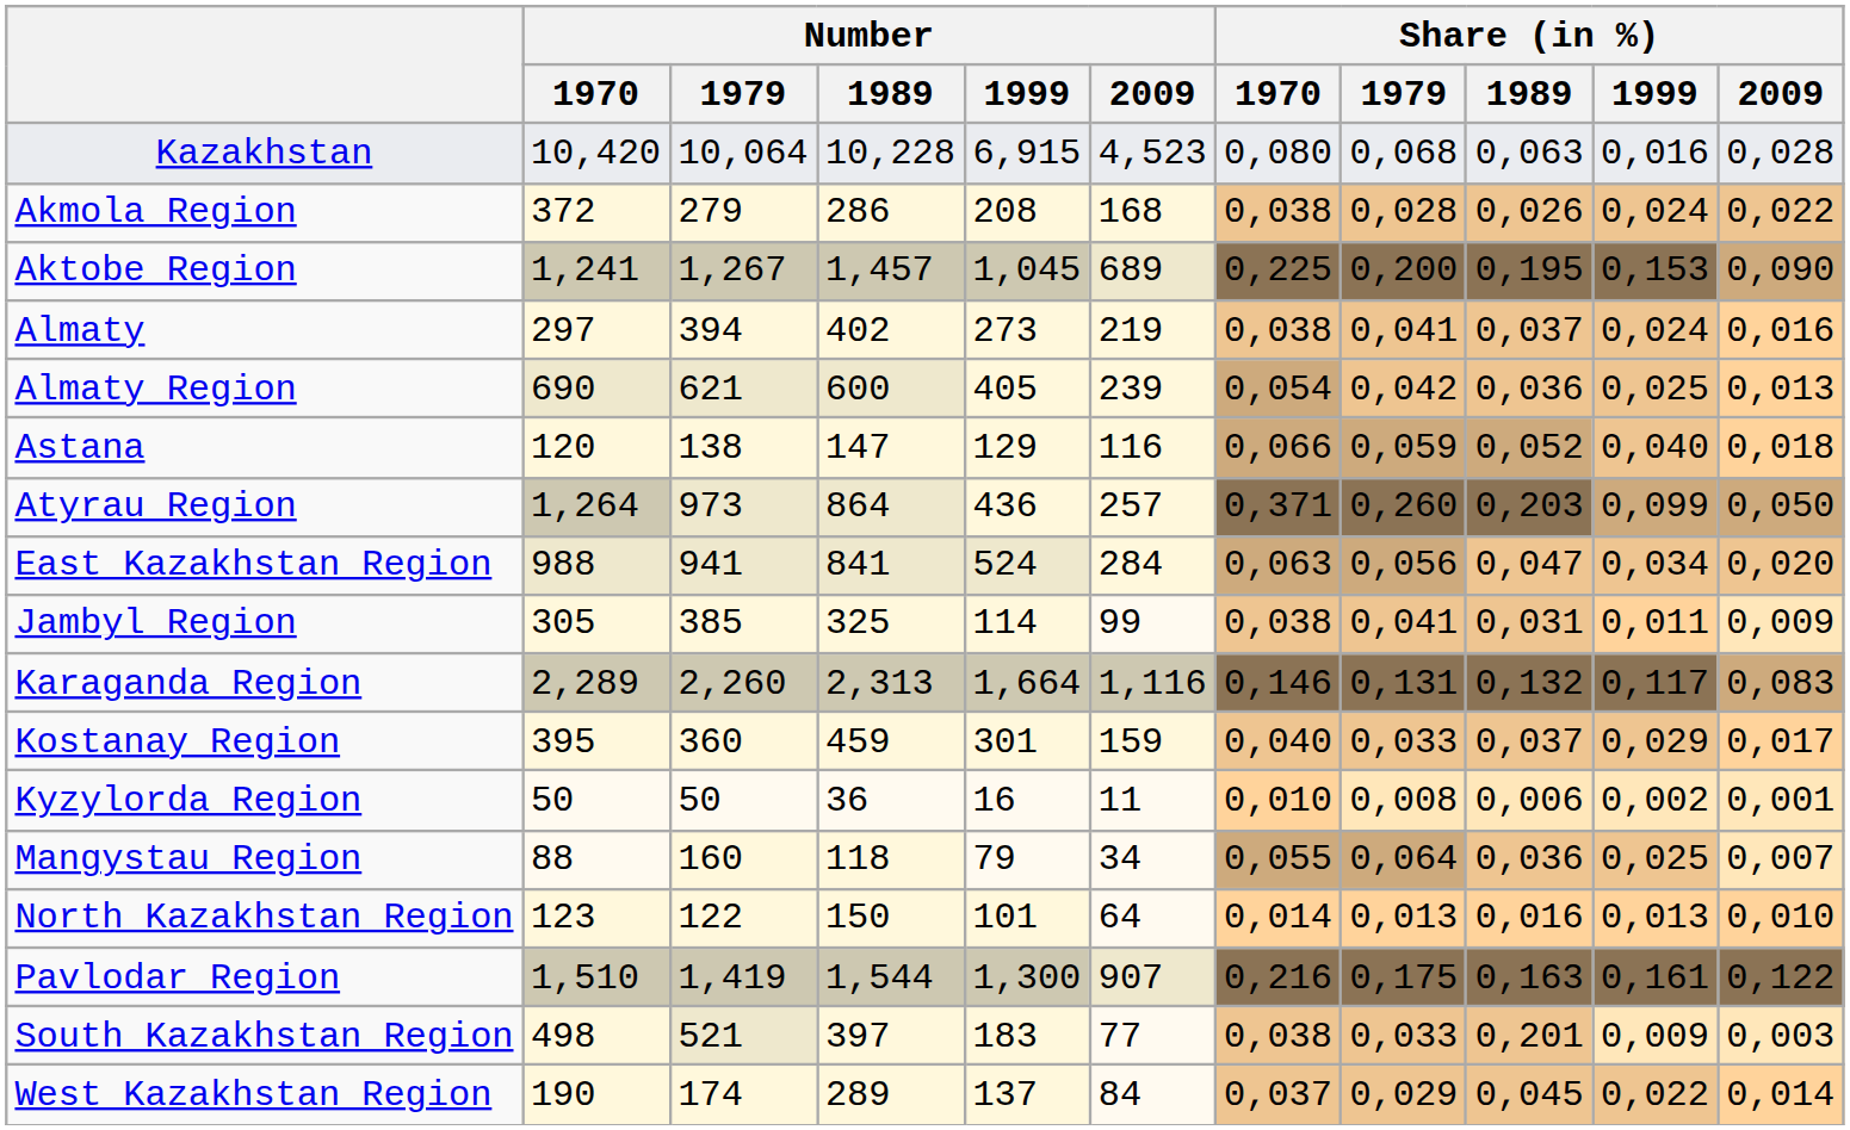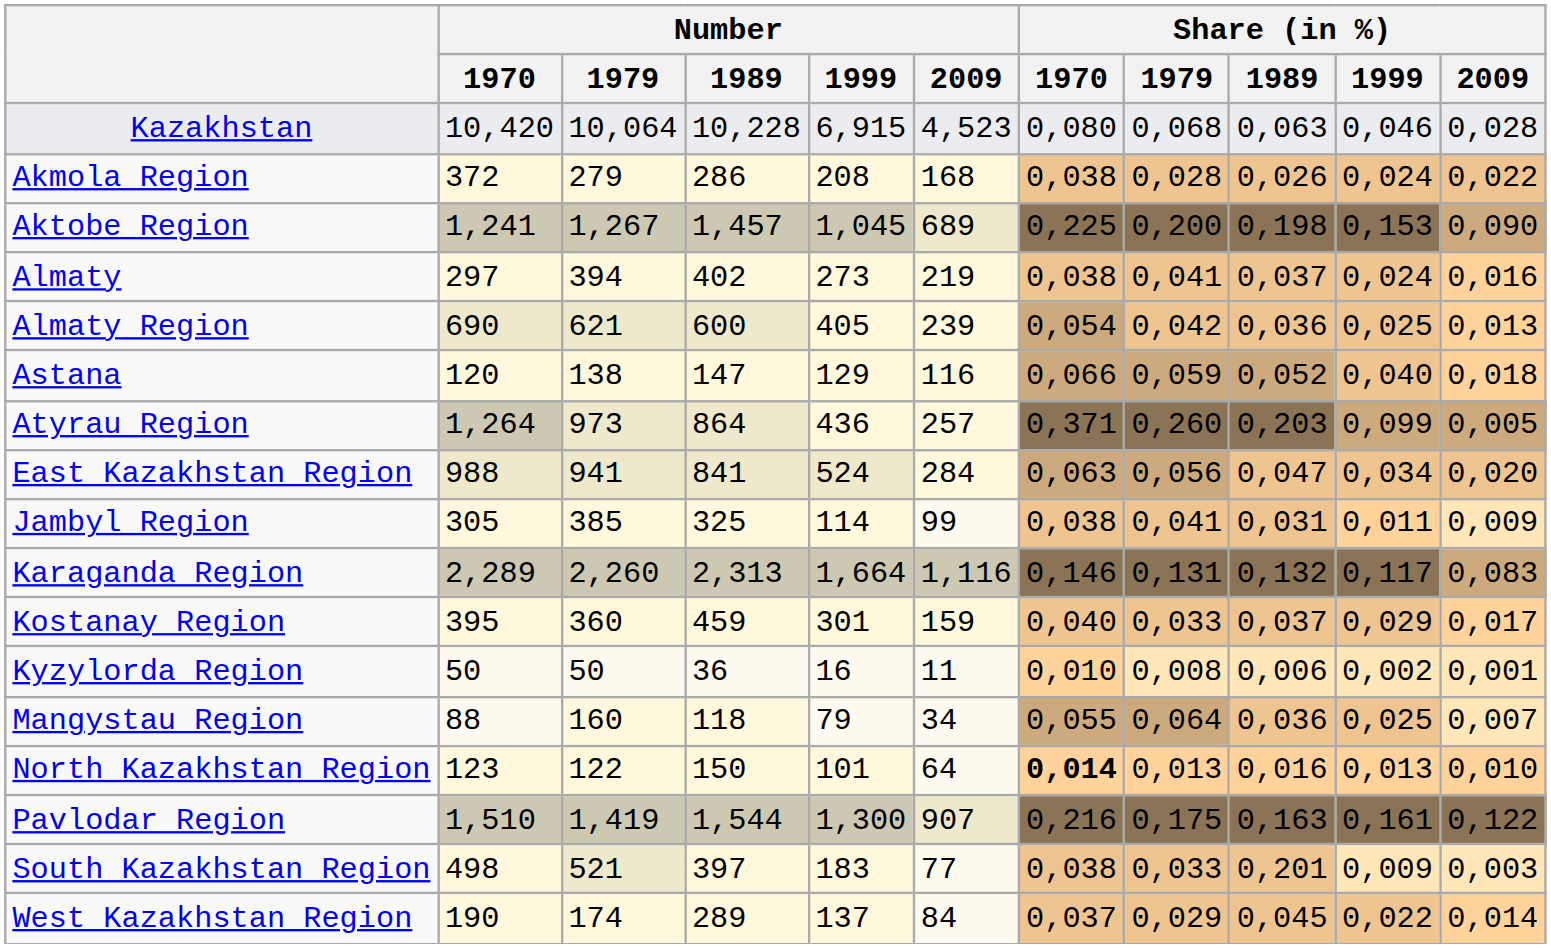Kazakhstan | Share (in %) / 1999: 0,016 -> 0,046
Aktobe Region | Share (in %) / 1989: 0,195 -> 0,198
Atyrau Region | Share (in %) / 2009: 0,050 -> 0,005
North Kazakhstan Region | Share (in %) / 1970: normal -> bold
